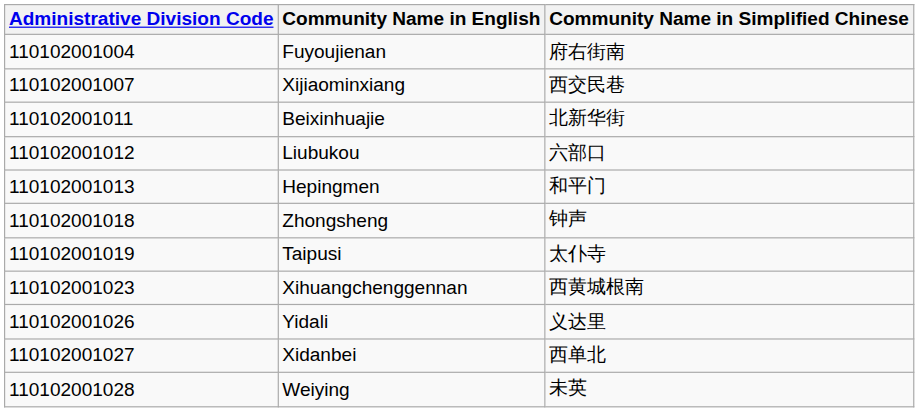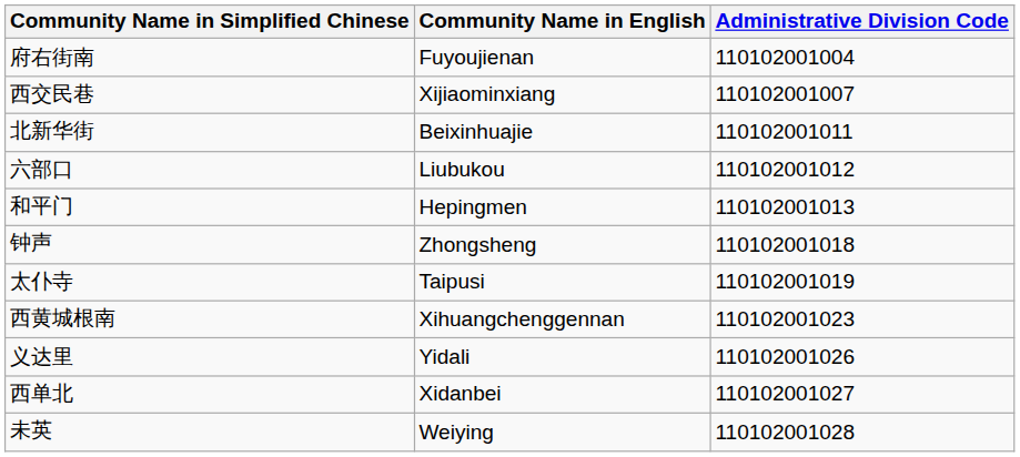columns swapped: Administrative Division Code <-> Community Name in Simplified Chinese
